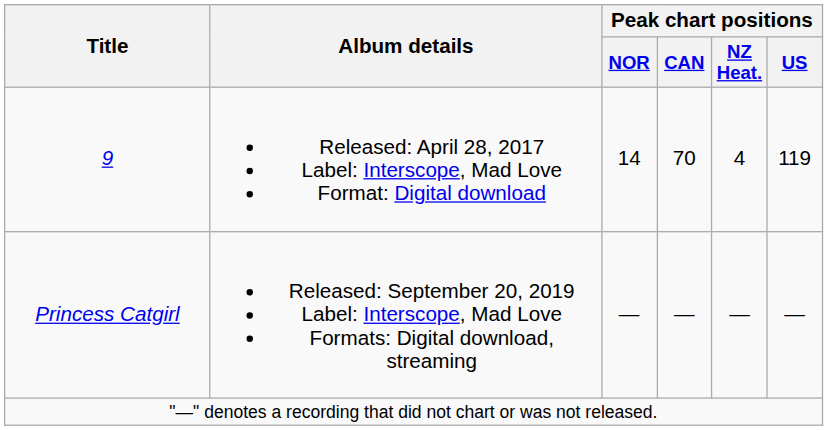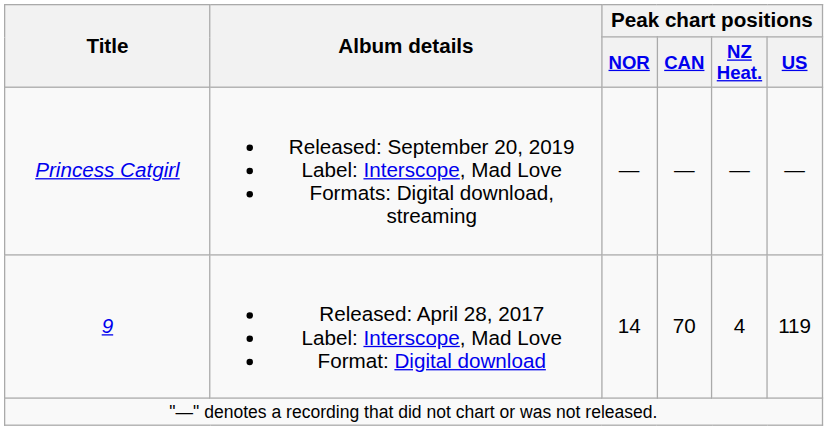rows swapped: 9 <-> Princess Catgirl
